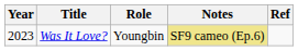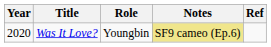Was It Love? | Year: 2023 -> 2020
